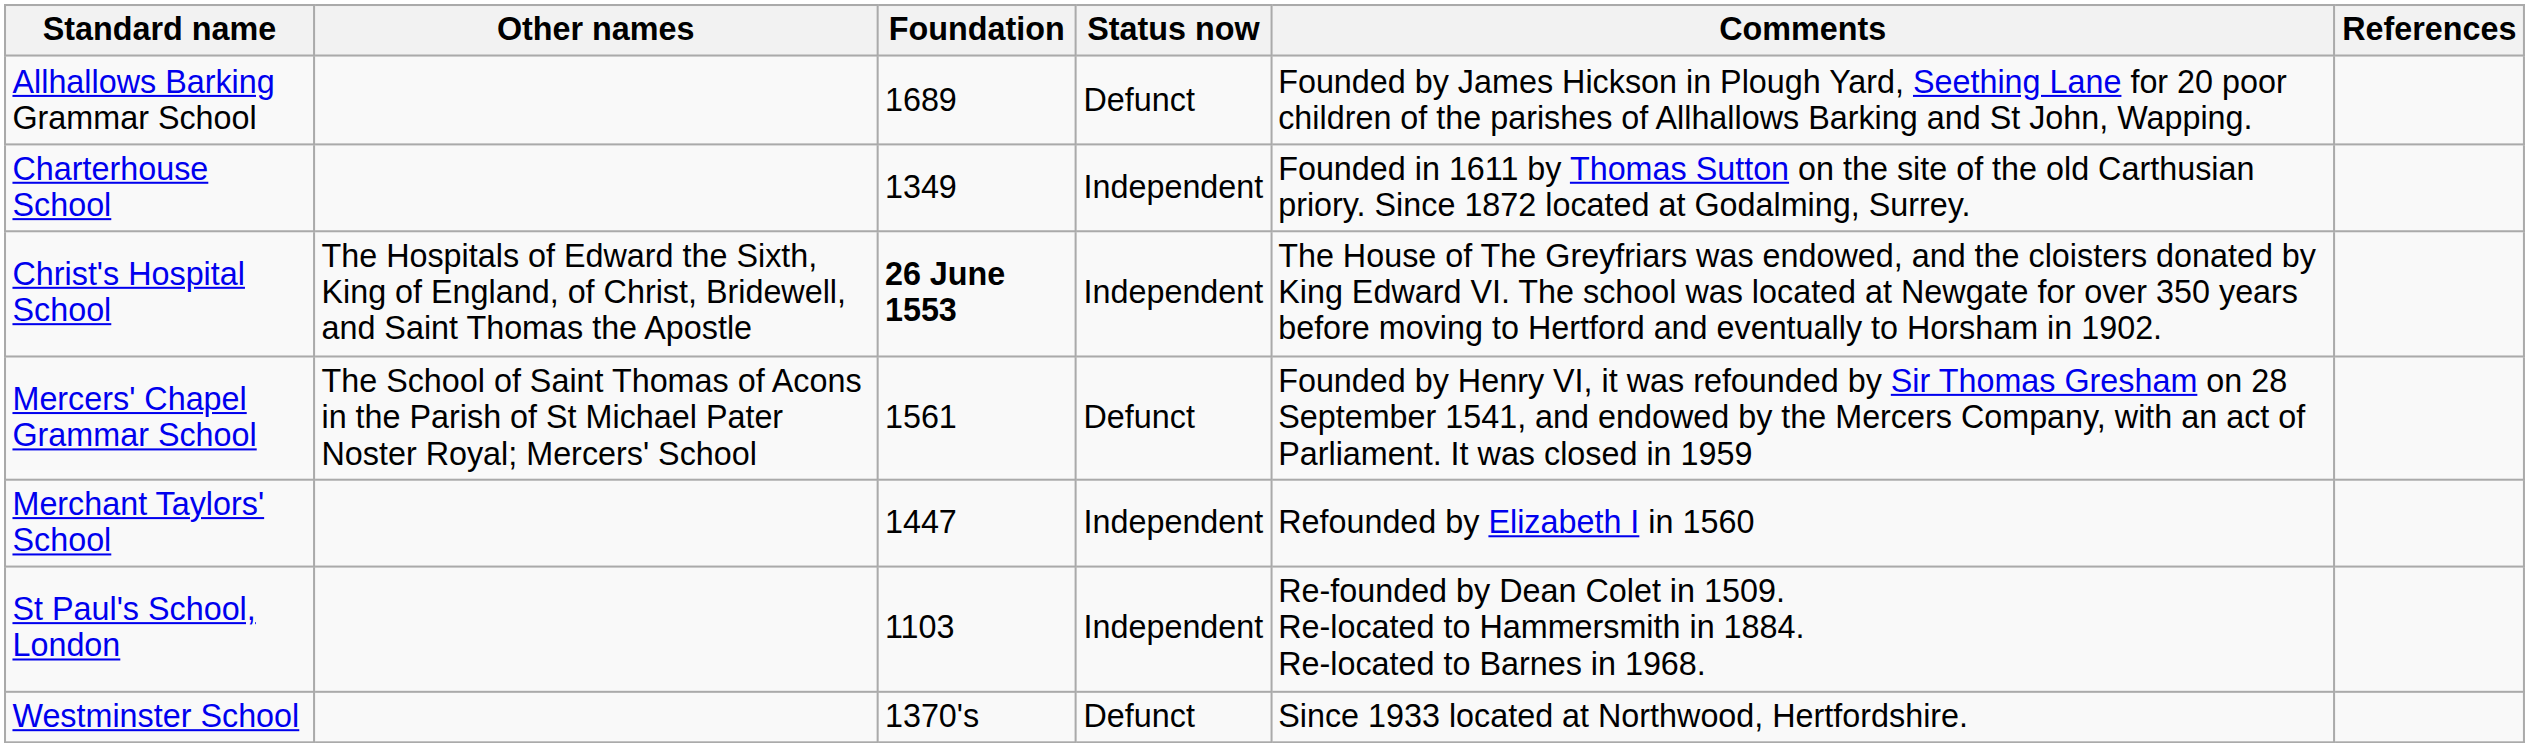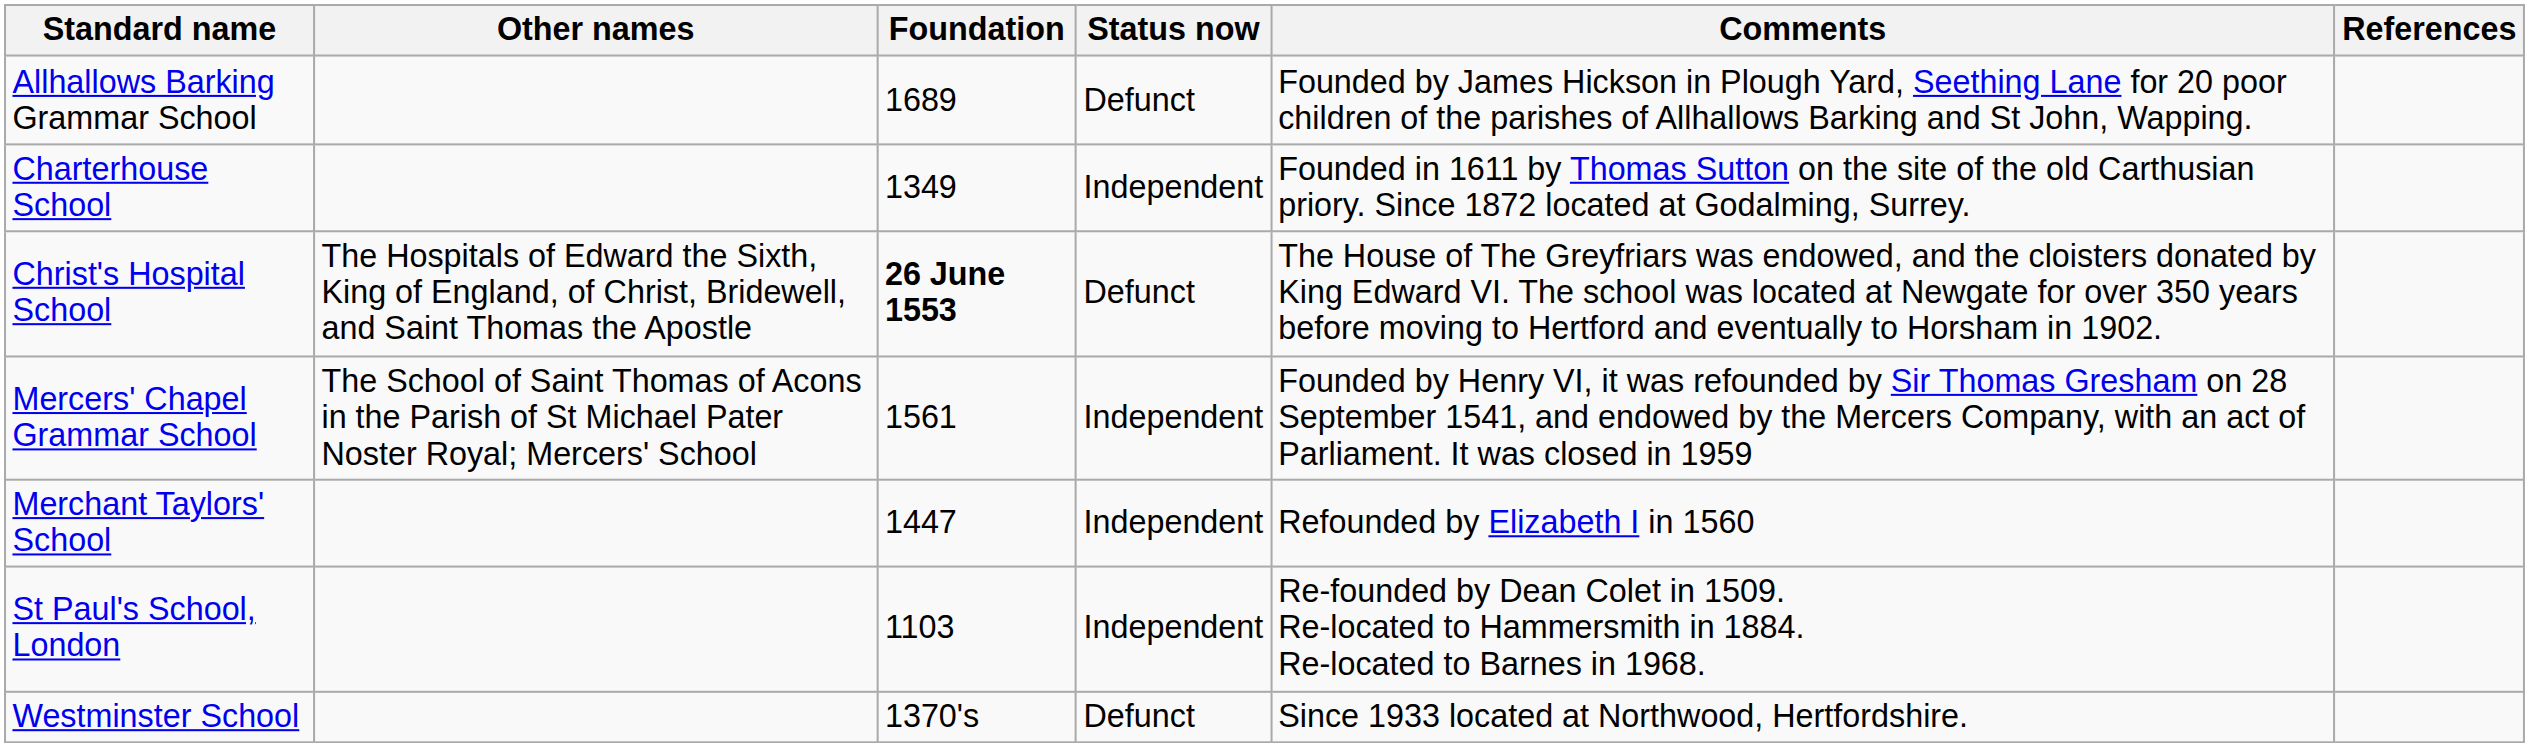Christ's Hospital School | Status now: Independent -> Defunct
Mercers' Chapel Grammar School | Status now: Defunct -> Independent
